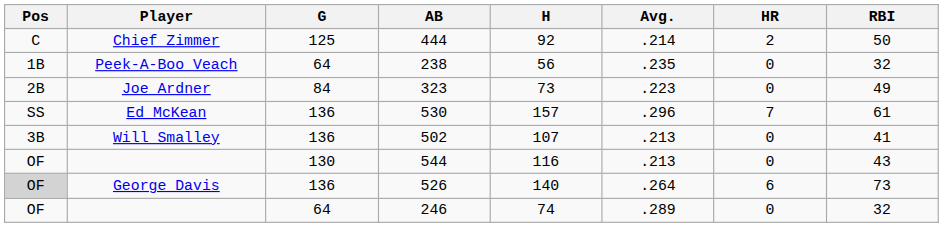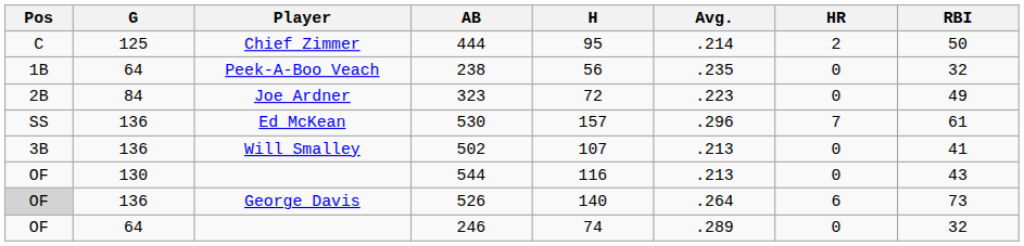columns swapped: Player <-> G
444 | H: 92 -> 95
323 | H: 73 -> 72
